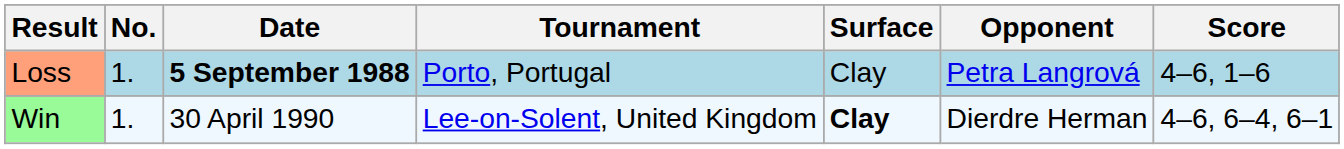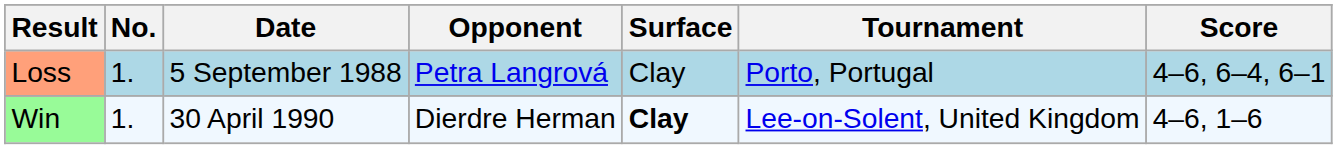columns swapped: Tournament <-> Opponent
Loss | Date: bold -> normal
Loss | Score: 4–6, 1–6 -> 4–6, 6–4, 6–1
Win | Score: 4–6, 6–4, 6–1 -> 4–6, 1–6
